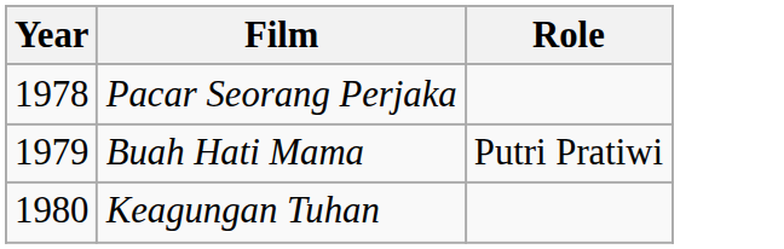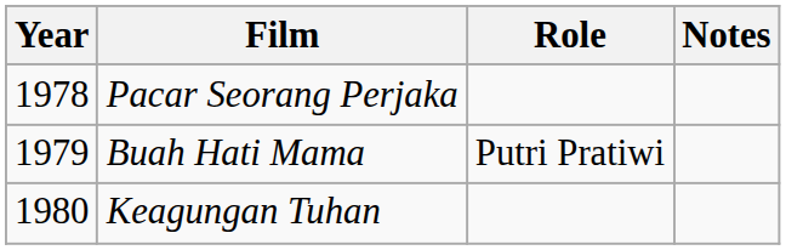+ column: Notes
